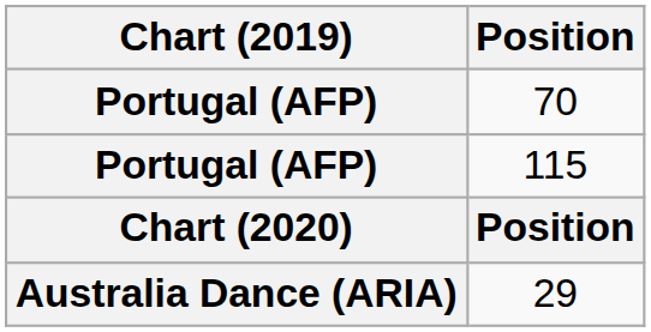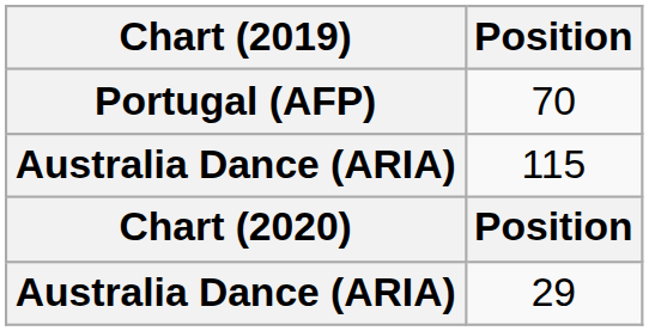115 | Chart (2019): Portugal (AFP) -> Australia Dance (ARIA)
